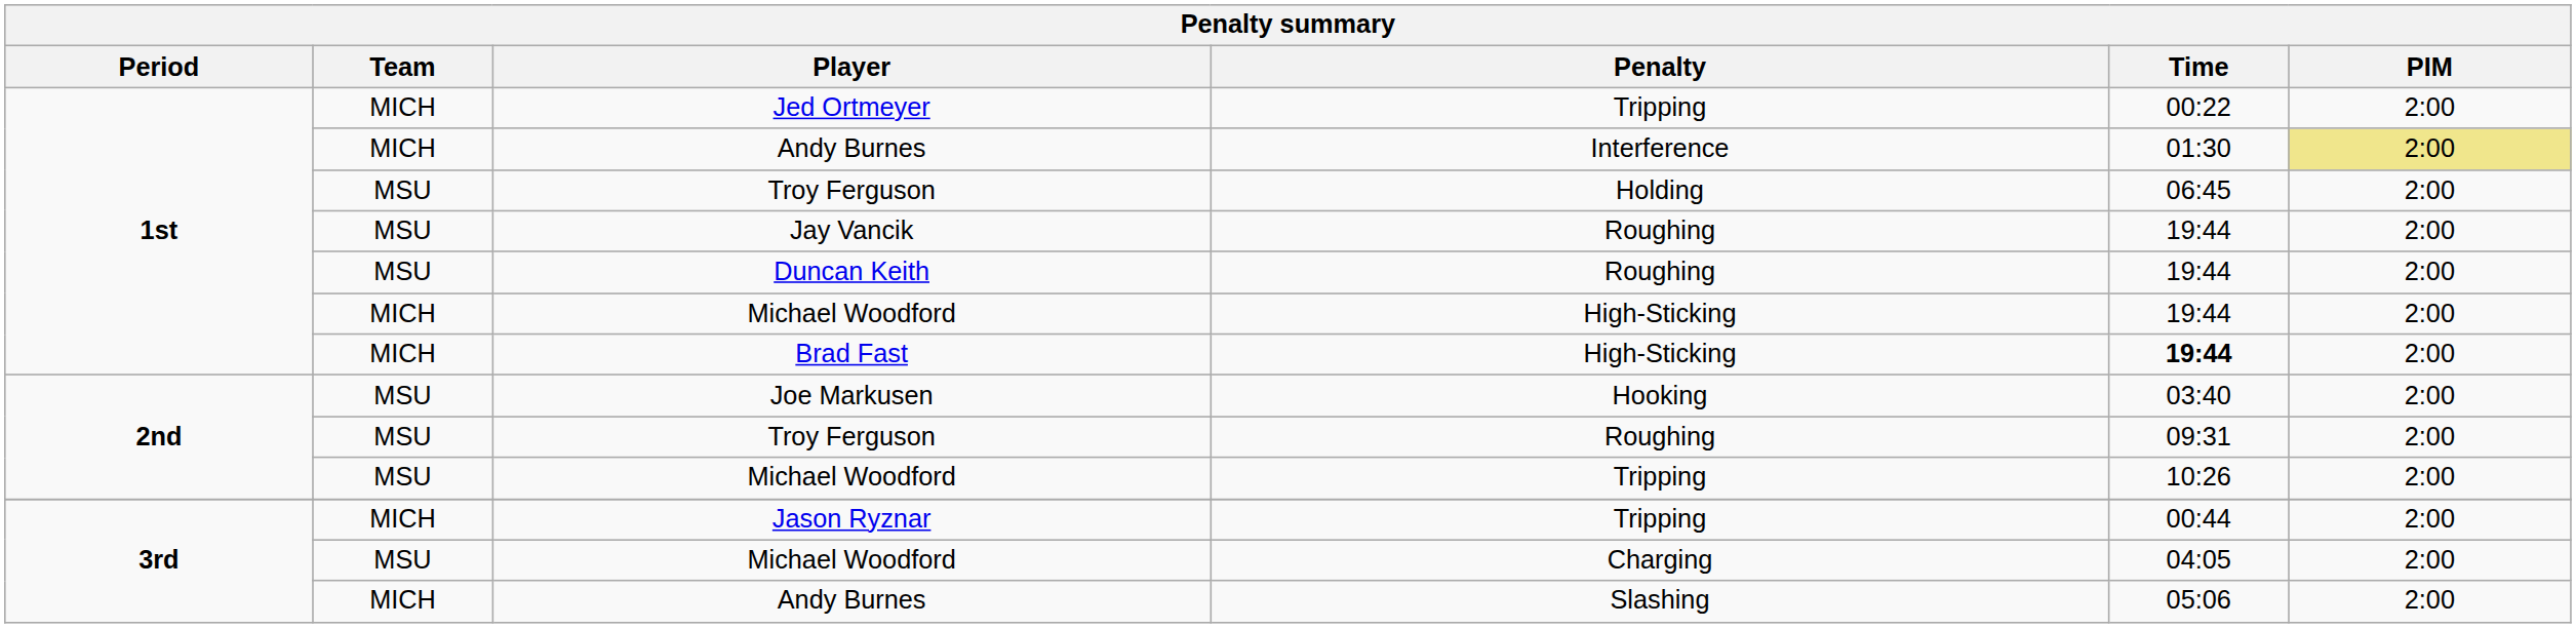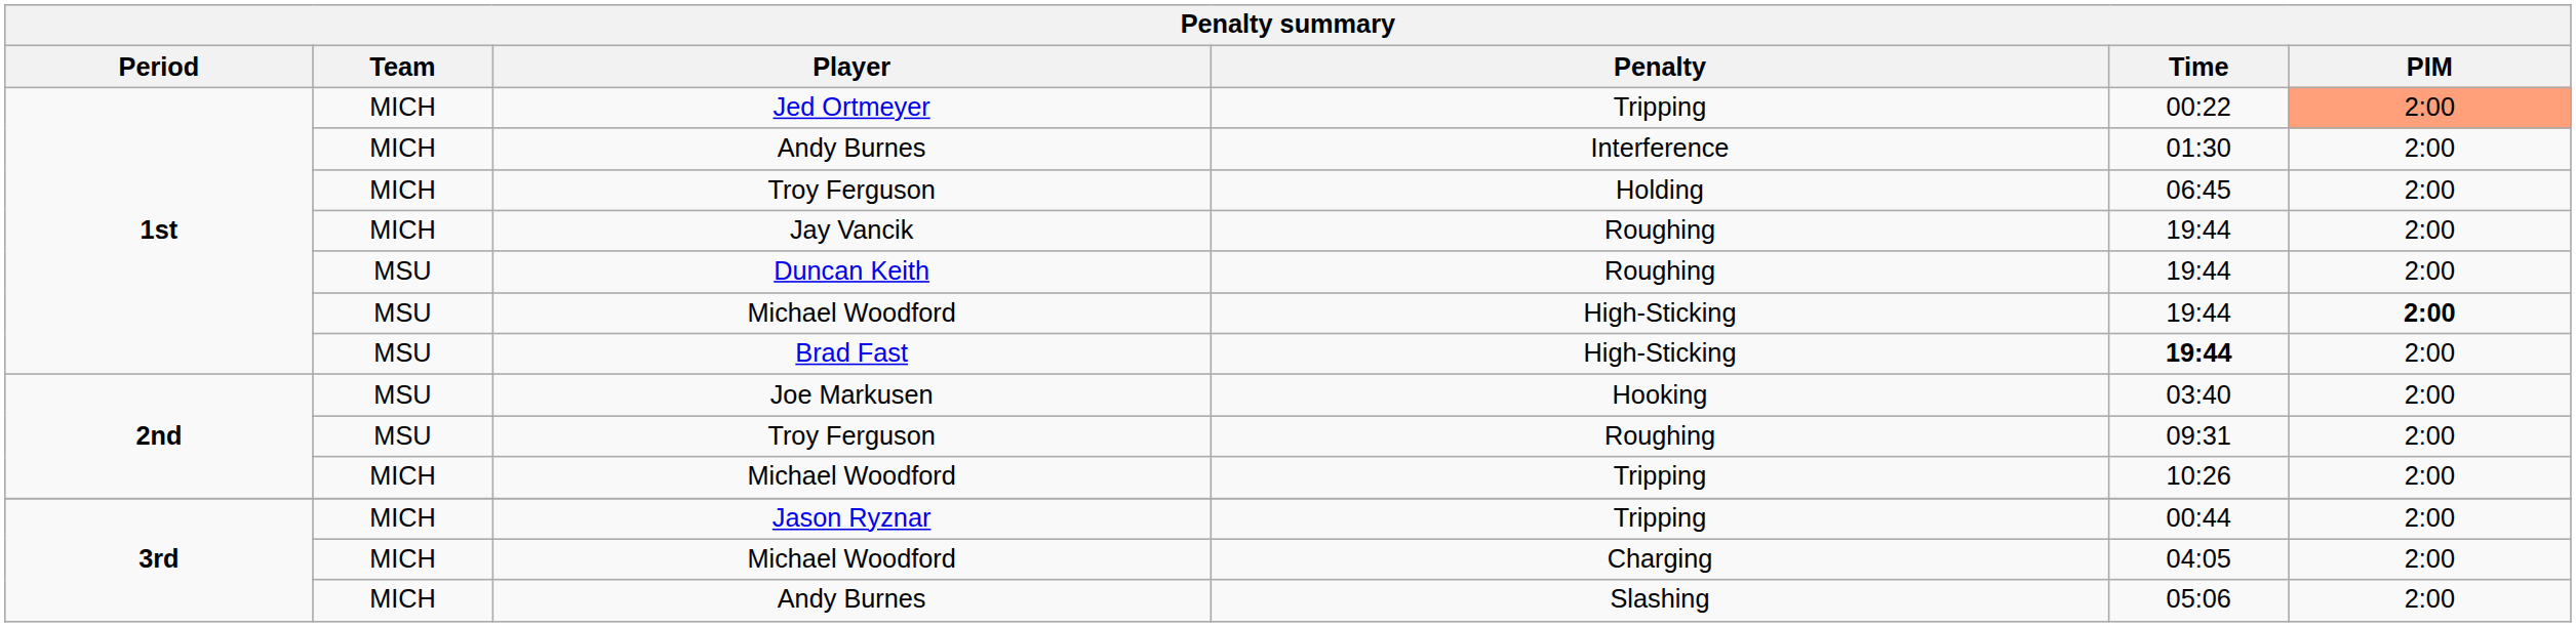Jed Ortmeyer | PIM: no background -> lightsalmon background
Andy Burnes / Interference | PIM: khaki background -> no background
Troy Ferguson / Holding | Team: MSU -> MICH
Jay Vancik | Team: MSU -> MICH
Michael Woodford / High-Sticking | Team: MICH -> MSU
Michael Woodford / High-Sticking | PIM: normal -> bold
Brad Fast | Team: MICH -> MSU
Michael Woodford / Tripping | Team: MSU -> MICH
Michael Woodford / Charging | Team: MSU -> MICH
